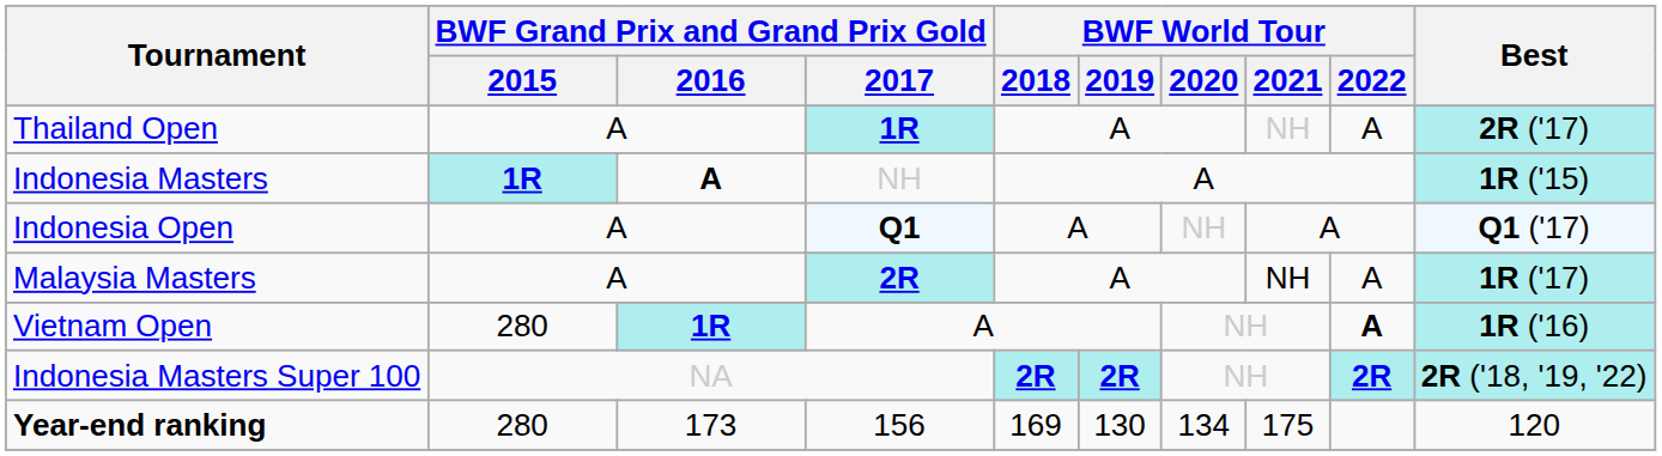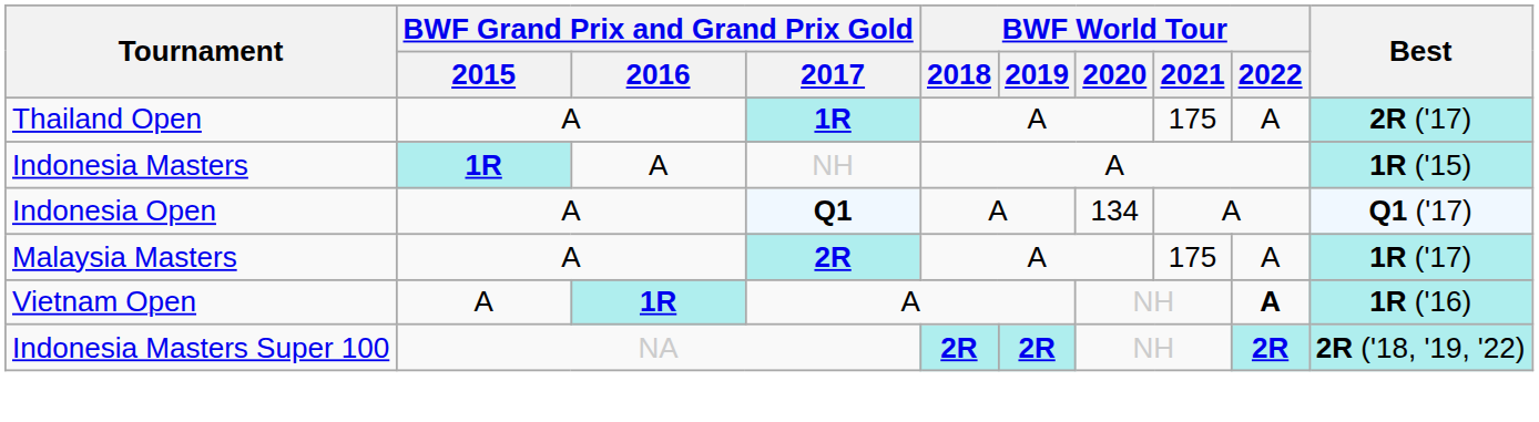Thailand Open | BWF World Tour / 2021: NH -> 175
Indonesia Masters | BWF Grand Prix and Grand Prix Gold / 2016: bold -> normal
Indonesia Open | BWF World Tour / 2020: NH -> 134
Malaysia Masters | BWF World Tour / 2021: NH -> 175
Vietnam Open | BWF Grand Prix and Grand Prix Gold / 2015: 280 -> A
- row: Year-end ranking | 280 | 173 | 156 | 169 | 130 | 134 | 175 | 120
